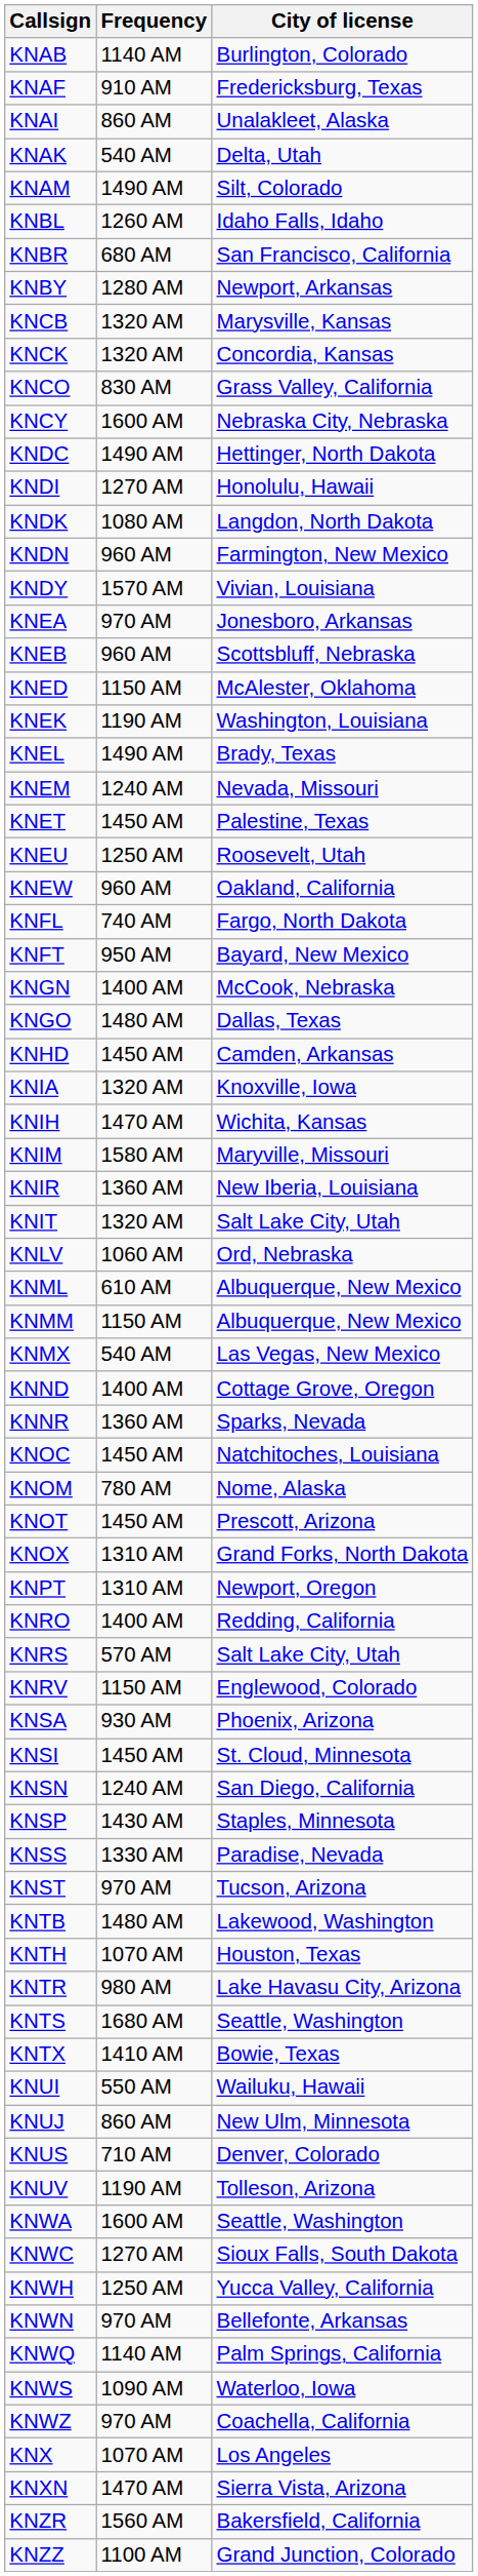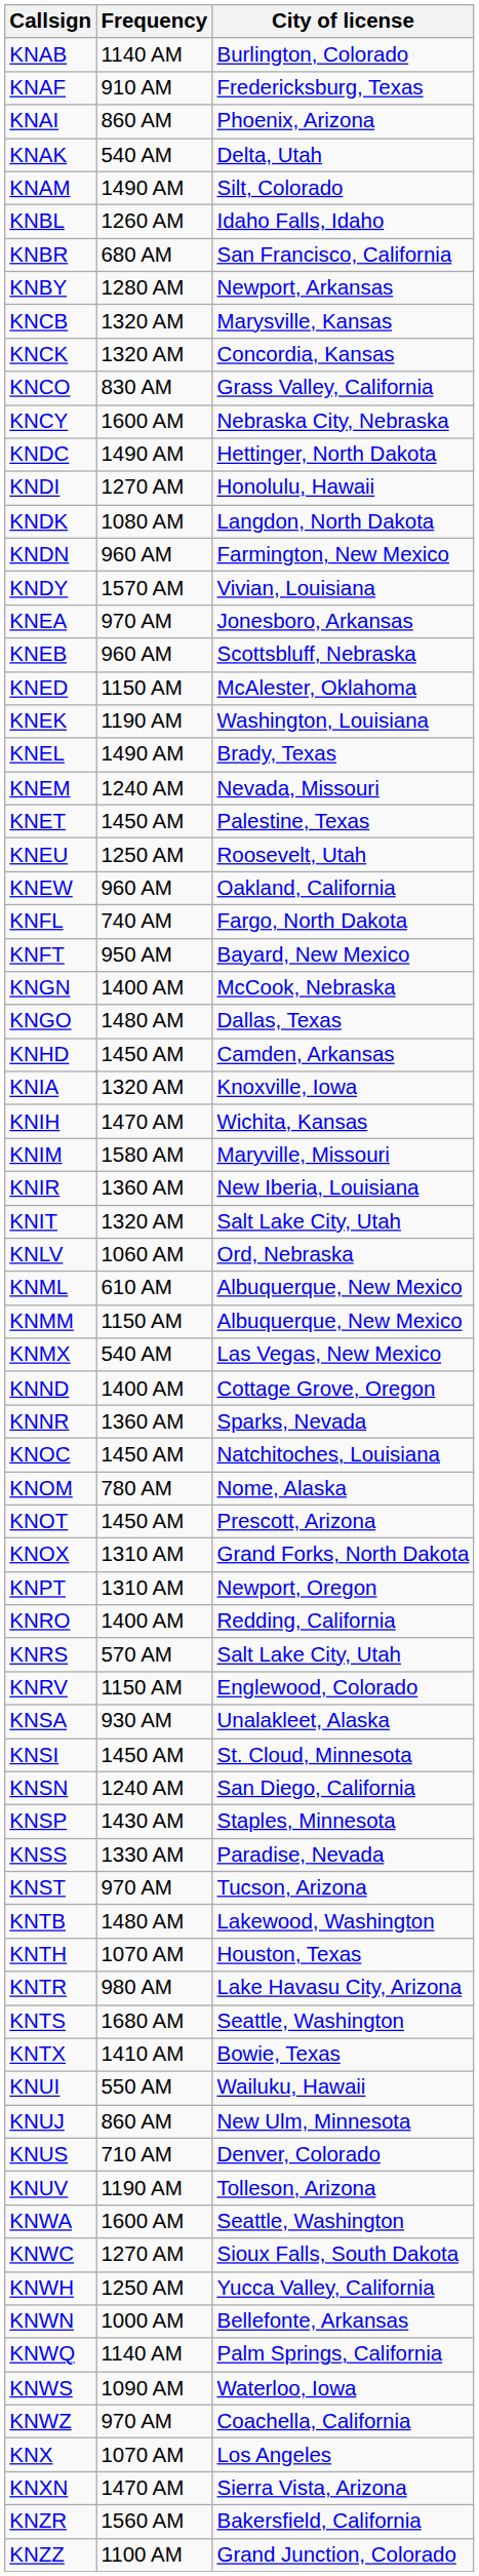KNAI | City of license: Unalakleet, Alaska -> Phoenix, Arizona
KNSA | City of license: Phoenix, Arizona -> Unalakleet, Alaska
KNWN | Frequency: 970 AM -> 1000 AM
